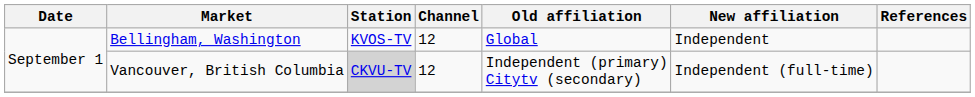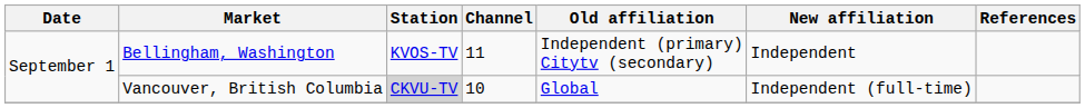Bellingham, Washington | Channel: 12 -> 11
Bellingham, Washington | Old affiliation: Global -> Independent (primary) Citytv (secondary)
Vancouver, British Columbia | Channel: 12 -> 10
Vancouver, British Columbia | Old affiliation: Independent (primary) Citytv (secondary) -> Global
